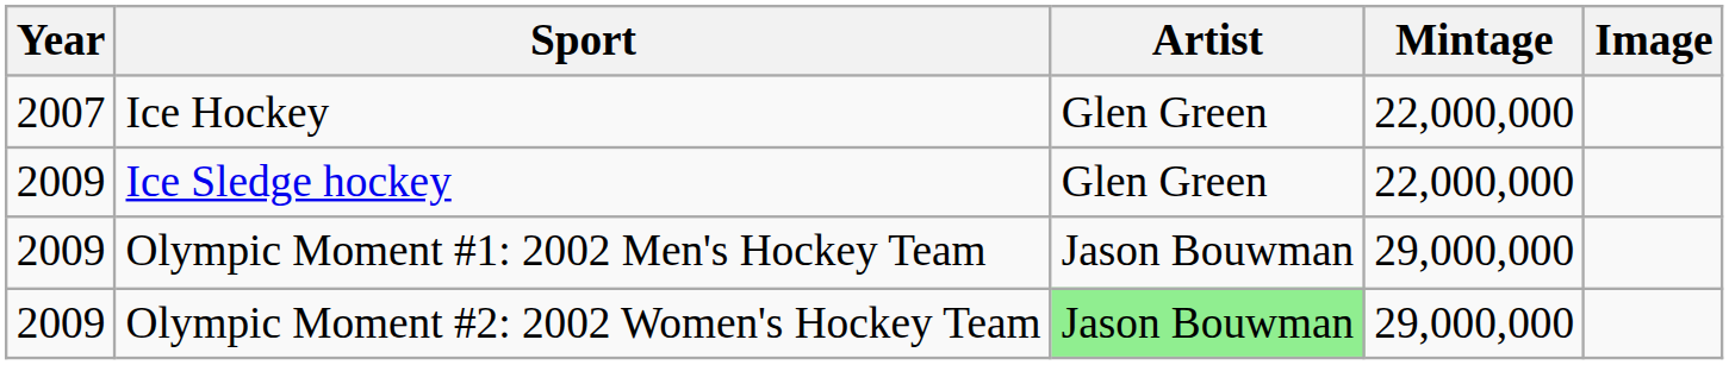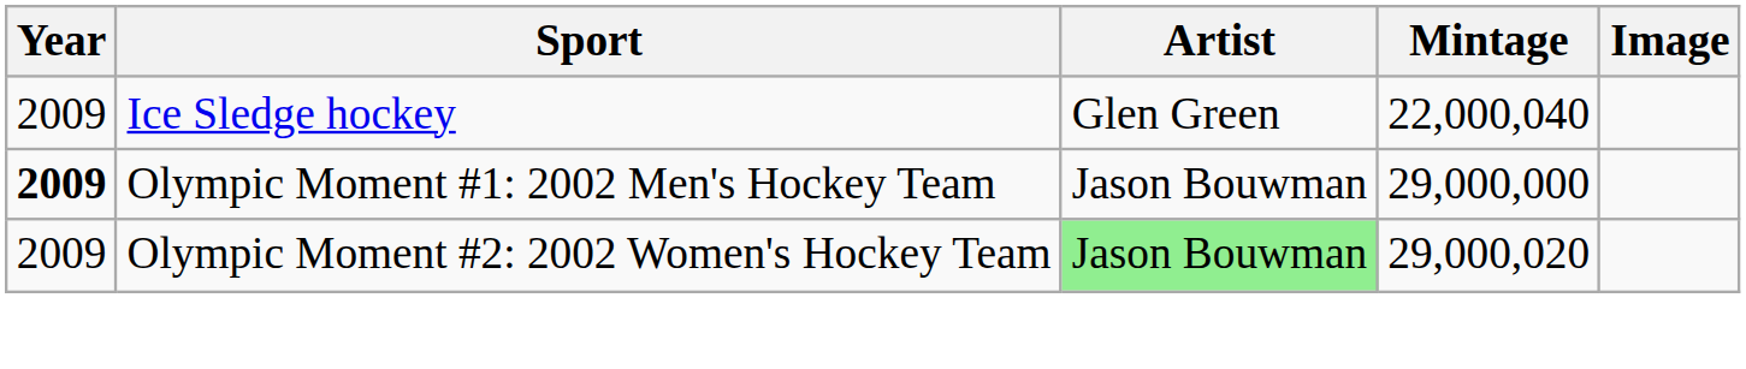- row: 2007 | Ice Hockey | Glen Green | 22,000,000
Ice Sledge hockey | Mintage: 22,000,000 -> 22,000,040
Olympic Moment #1: 2002 Men's Hockey Team | Year: normal -> bold
Olympic Moment #2: 2002 Women's Hockey Team | Mintage: 29,000,000 -> 29,000,020
